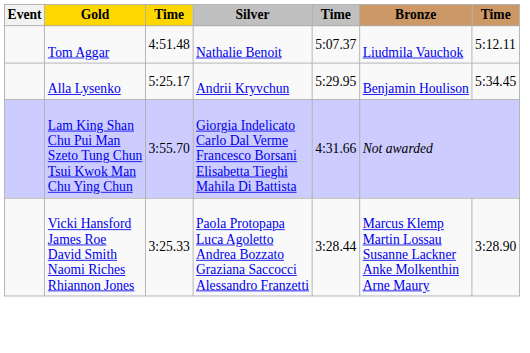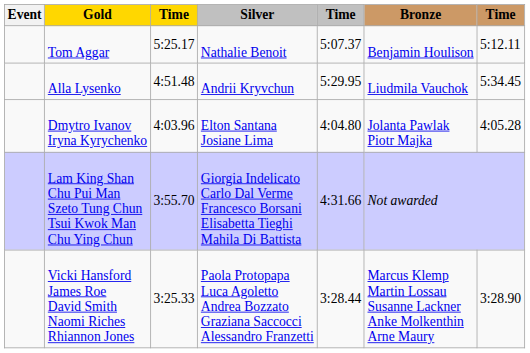Tom Aggar | column 3: 4:51.48 -> 5:25.17
Tom Aggar | Bronze: Liudmila Vauchok -> Benjamin Houlison
Alla Lysenko | column 3: 5:25.17 -> 4:51.48
Alla Lysenko | Bronze: Benjamin Houlison -> Liudmila Vauchok
+ row: Dmytro Ivanov Iryna Kyrychenko | 4:03.96 | Elton Santana Josiane Lima | 4:04.80 | Jolanta Pawlak Piotr Majka | 4:05.28
